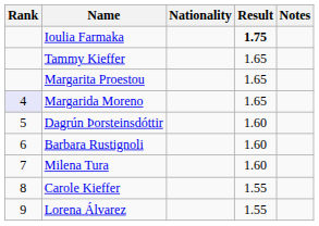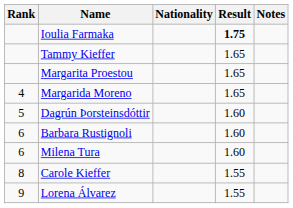Margarida Moreno | Rank: lavender background -> no background
Milena Tura | Rank: 7 -> 6
